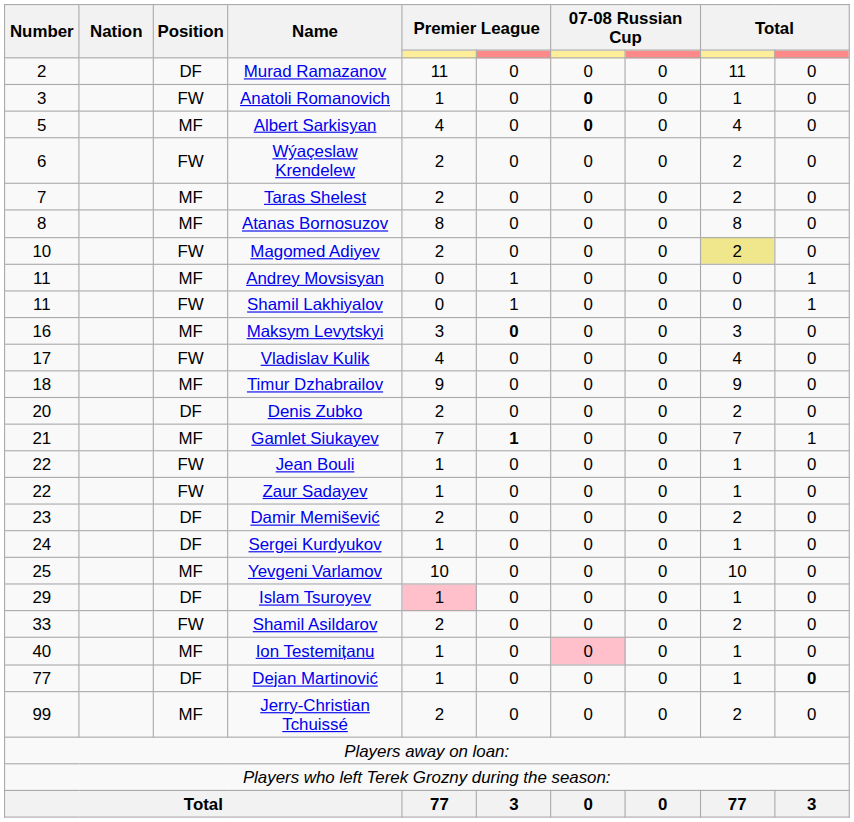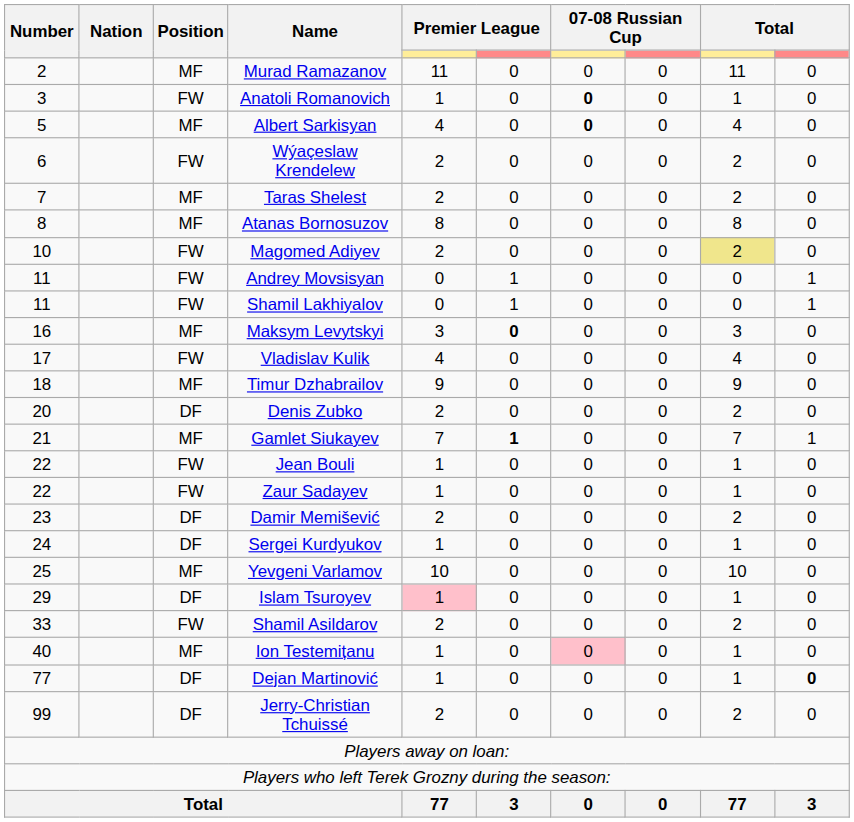Murad Ramazanov | Position: DF -> MF
Andrey Movsisyan | Position: MF -> FW
Jerry-Christian Tchuissé | Position: MF -> DF
